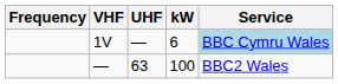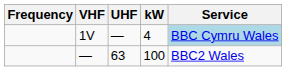1V | kW: 6 -> 4
